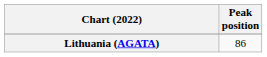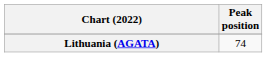Lithuania (AGATA) | Peak position: 86 -> 74
